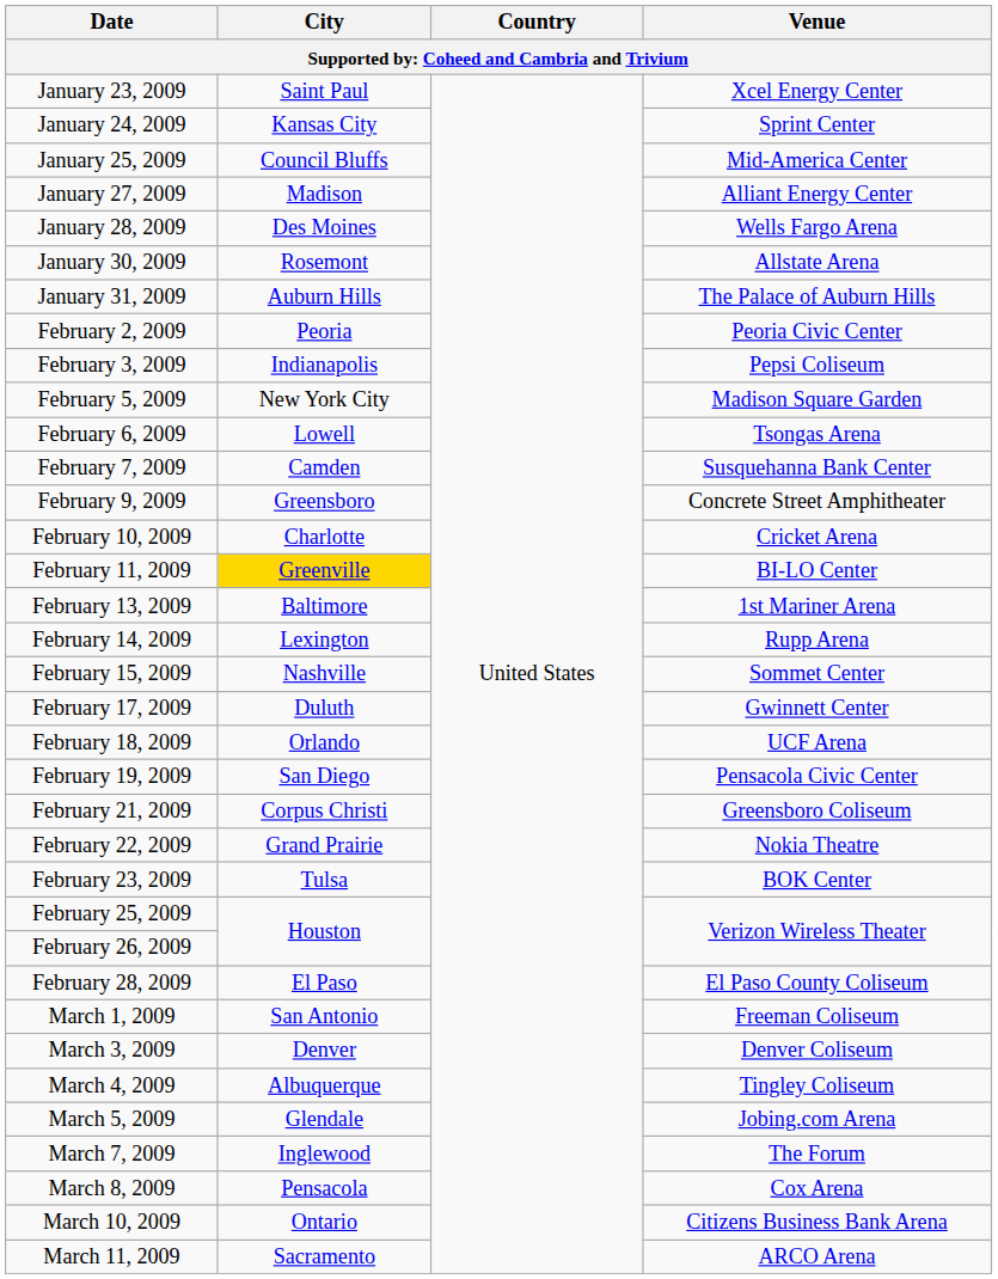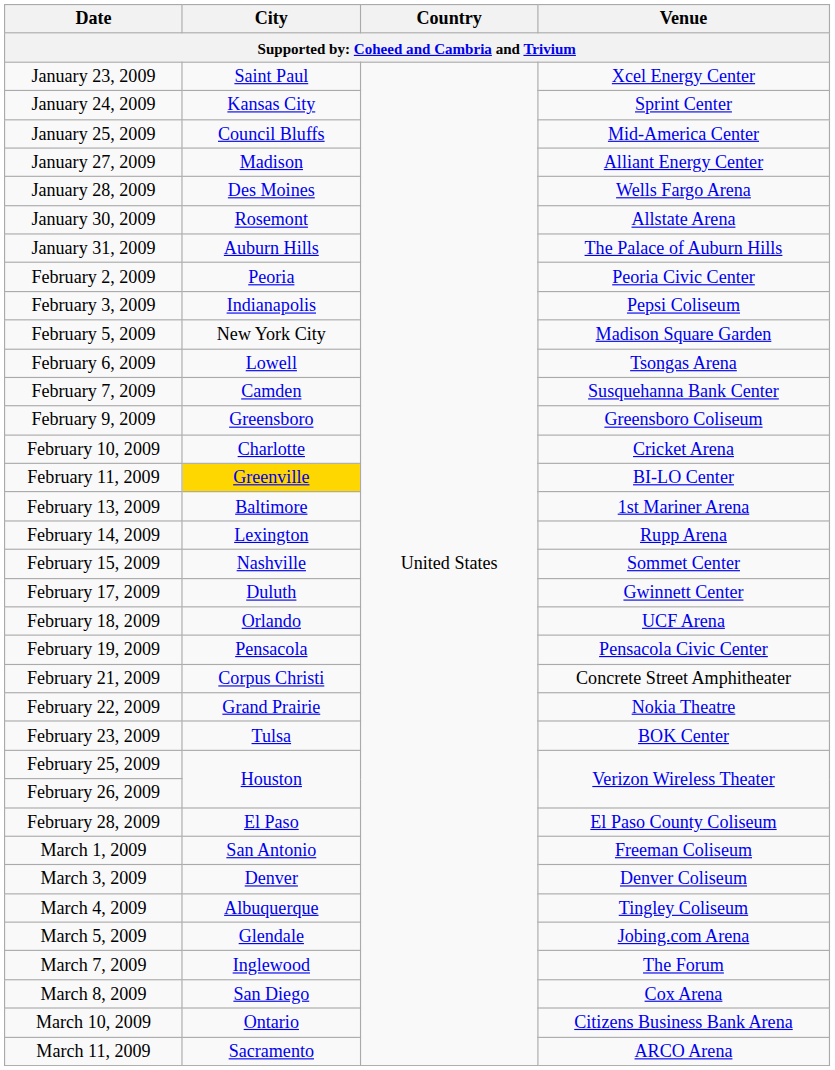February 9, 2009 | Venue: Concrete Street Amphitheater -> Greensboro Coliseum
February 19, 2009 | City: San Diego -> Pensacola
February 21, 2009 | Venue: Greensboro Coliseum -> Concrete Street Amphitheater
March 8, 2009 | City: Pensacola -> San Diego
